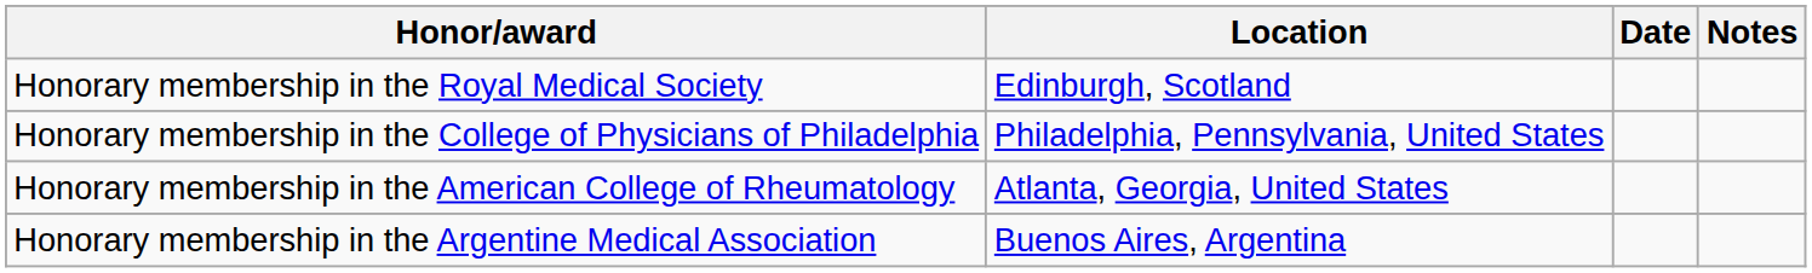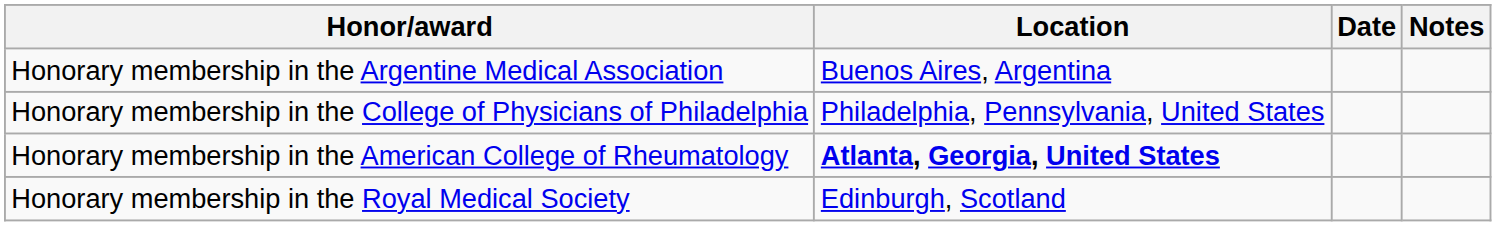rows swapped: Honorary membership in the Royal Medical Society <-> Honorary membership in the Argentine Medical Association
Honorary membership in the American College of Rheumatology | Location: normal -> bold
